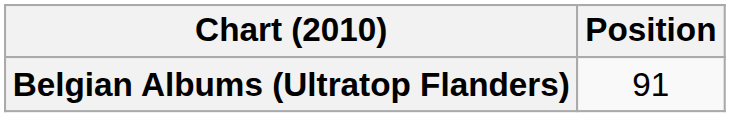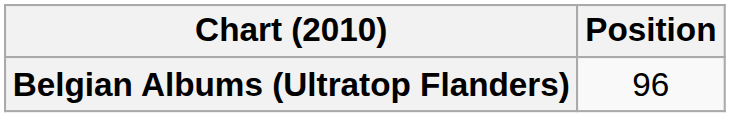Belgian Albums (Ultratop Flanders) | Position: 91 -> 96
